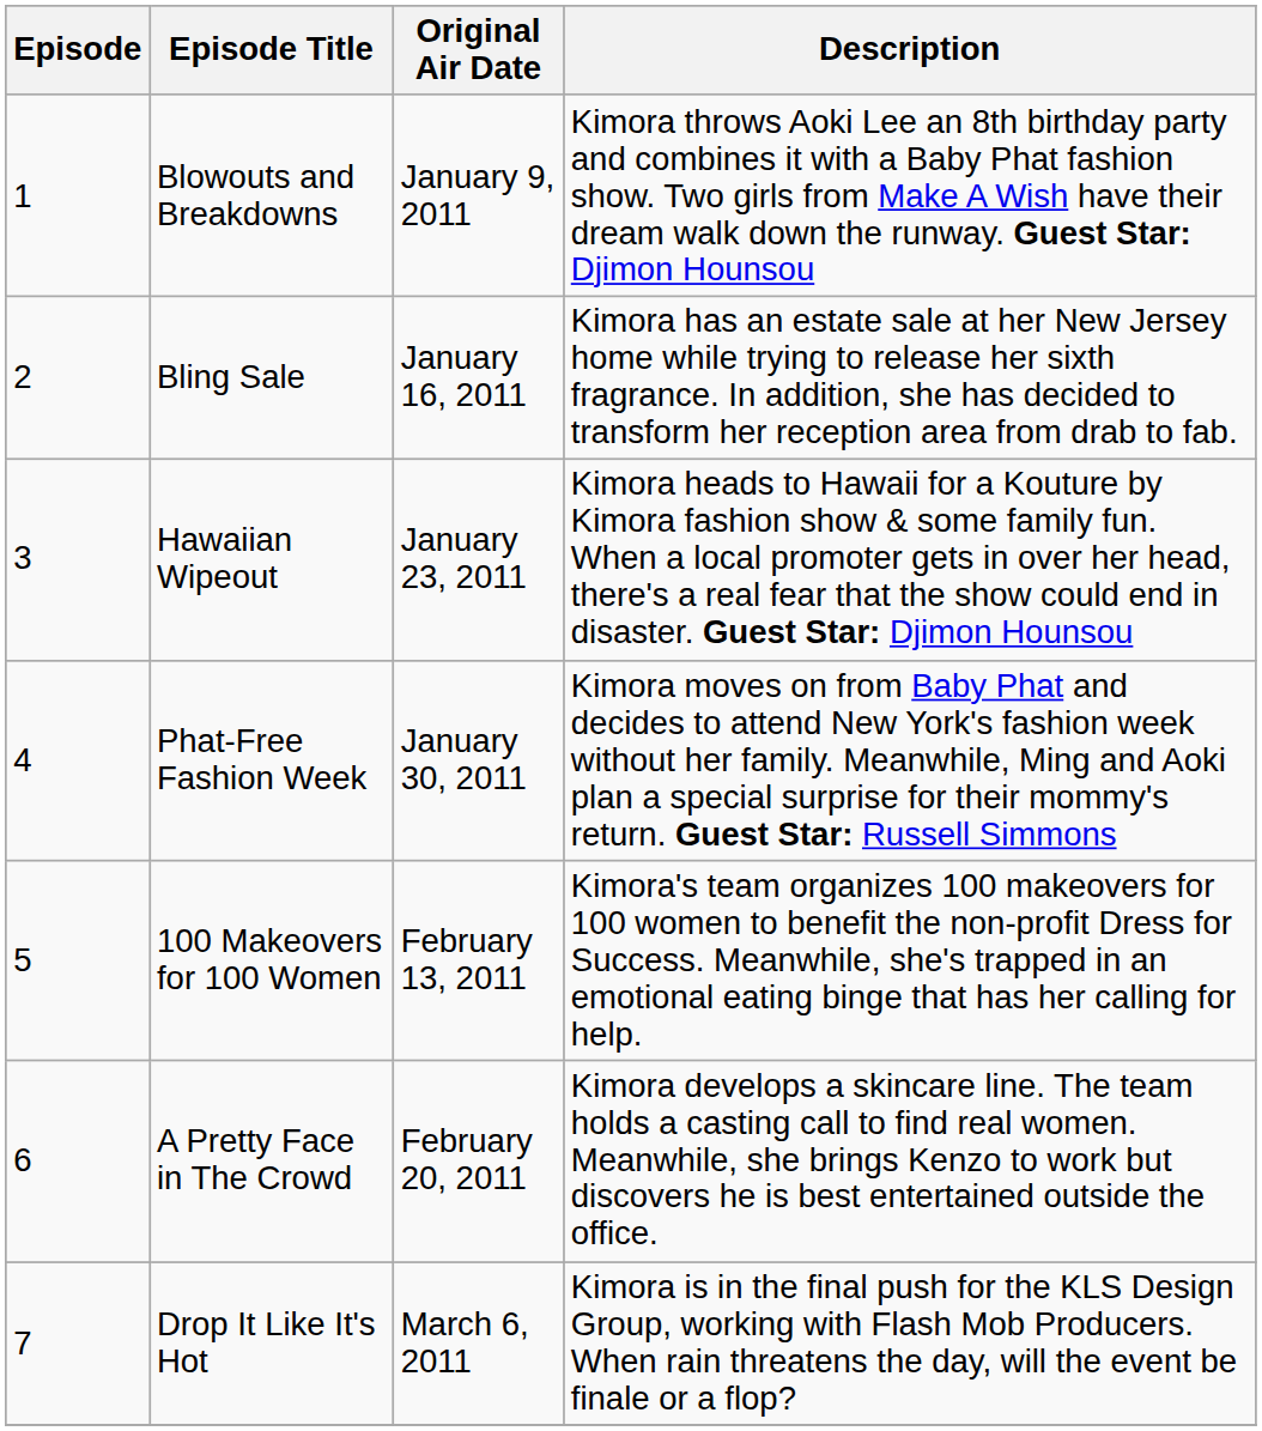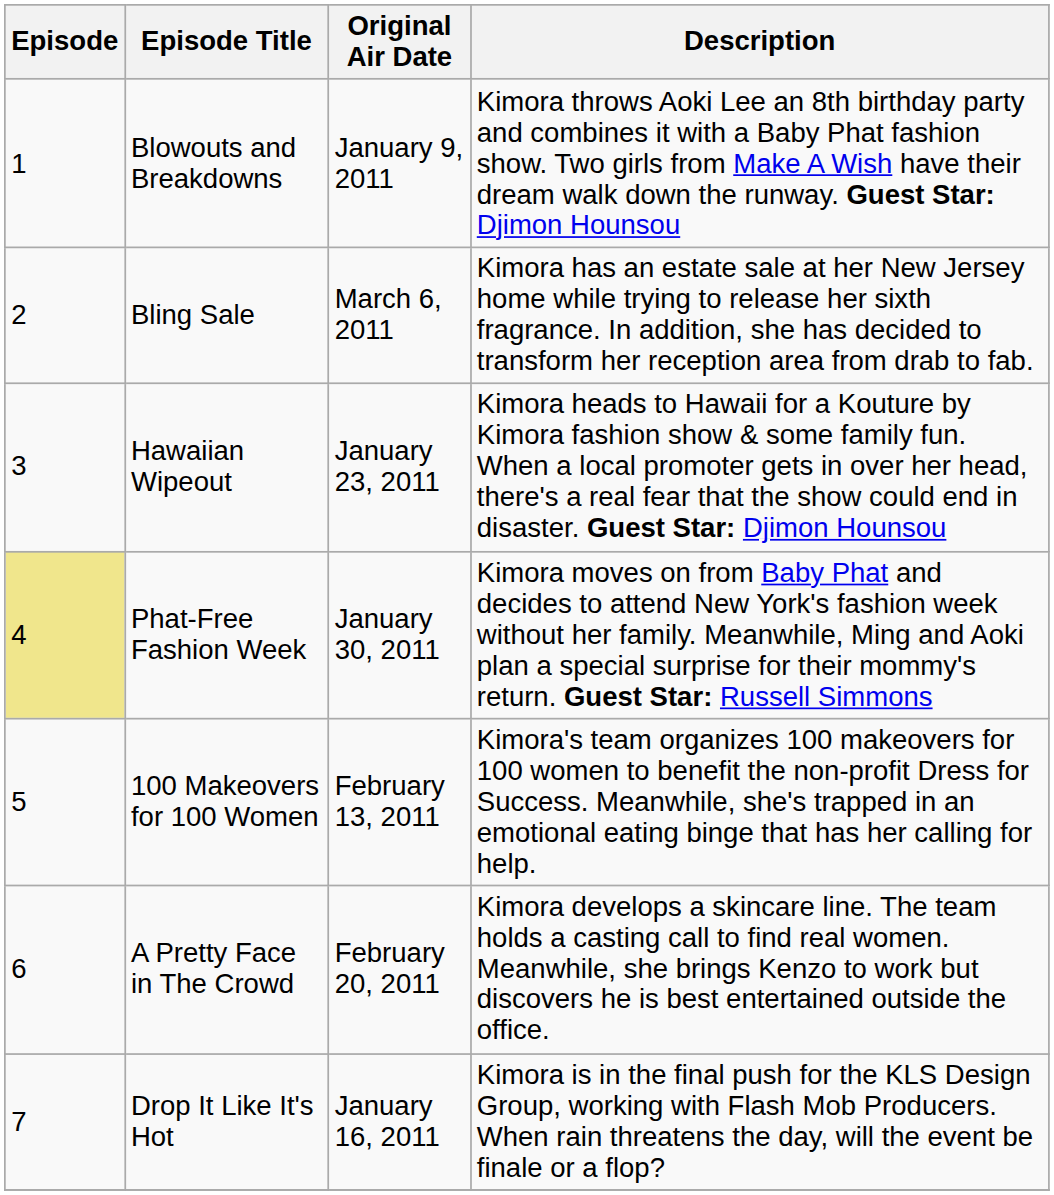Bling Sale | Original Air Date: January 16, 2011 -> March 6, 2011
Phat-Free Fashion Week | Episode: no background -> khaki background
Drop It Like It's Hot | Original Air Date: March 6, 2011 -> January 16, 2011
